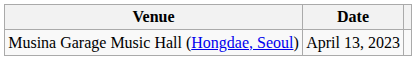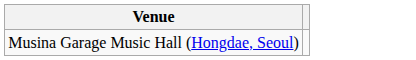- column: Date | April 13, 2023
